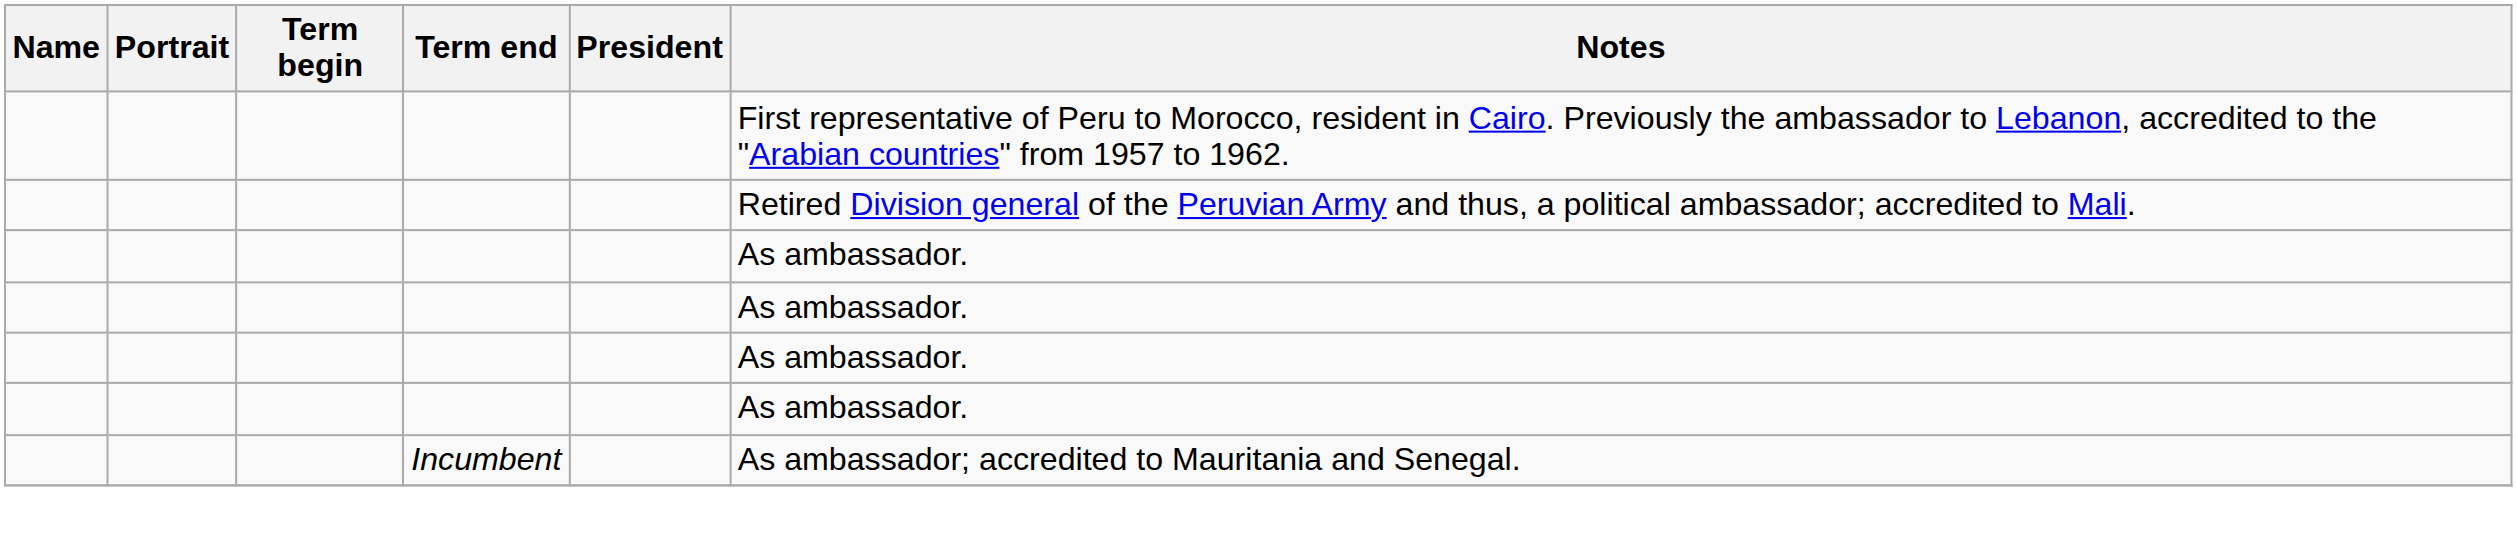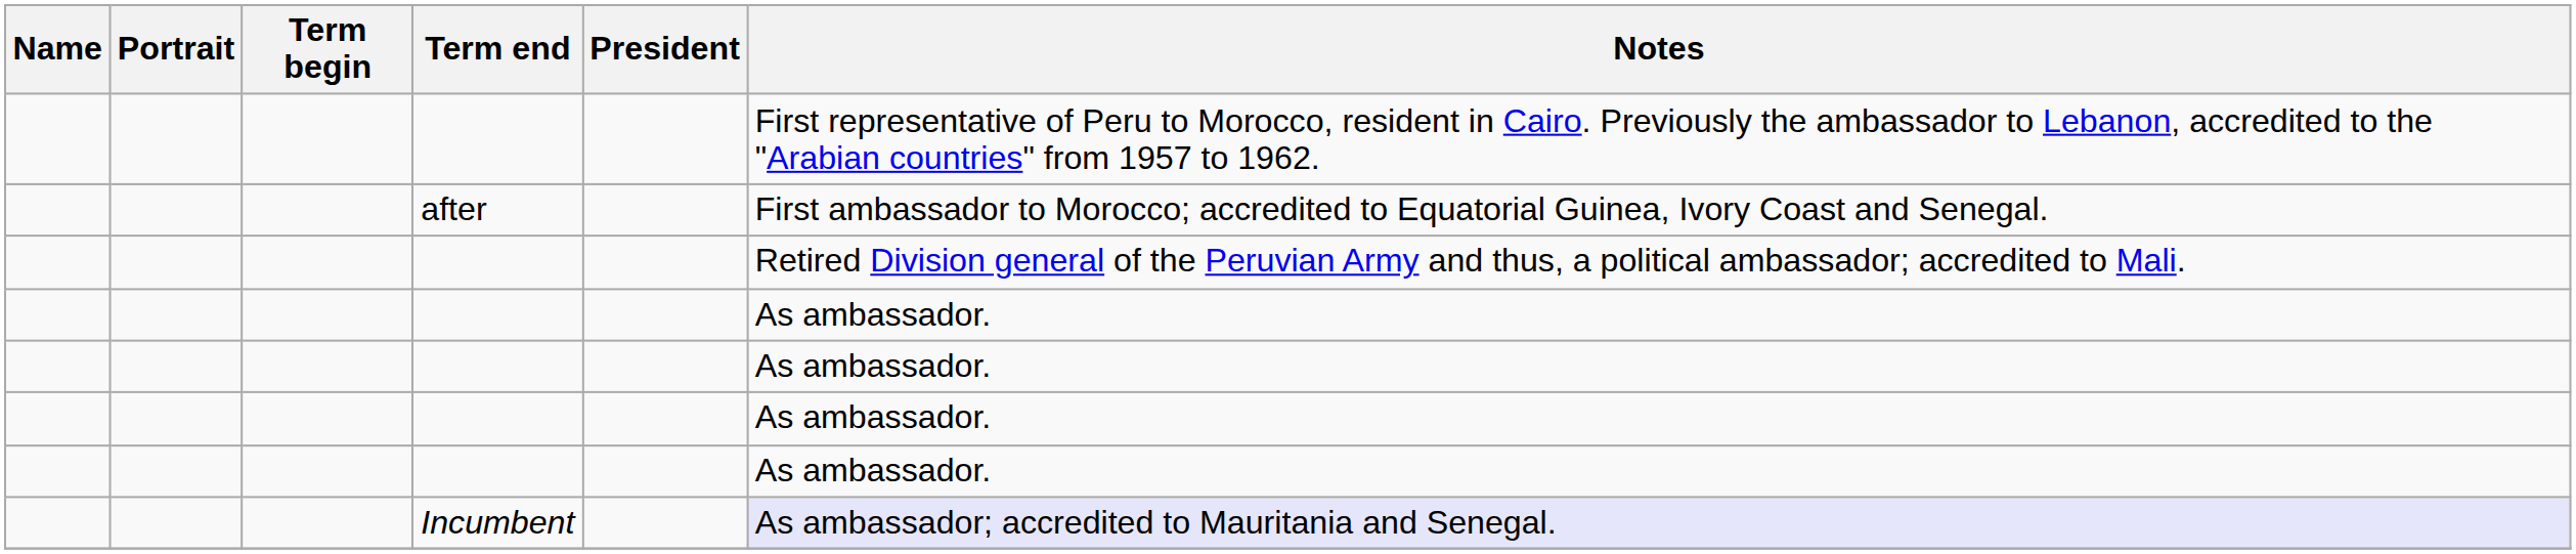+ row: after | First ambassador to Morocco; accredited to Equatorial Guinea, Ivory Coast and Senegal.
Incumbent | Notes: no background -> lavender background
